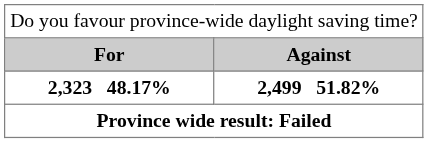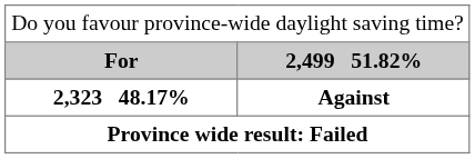For | column 2: Against -> 2,499 51.82%
2,323 48.17% | column 2: 2,499 51.82% -> Against
